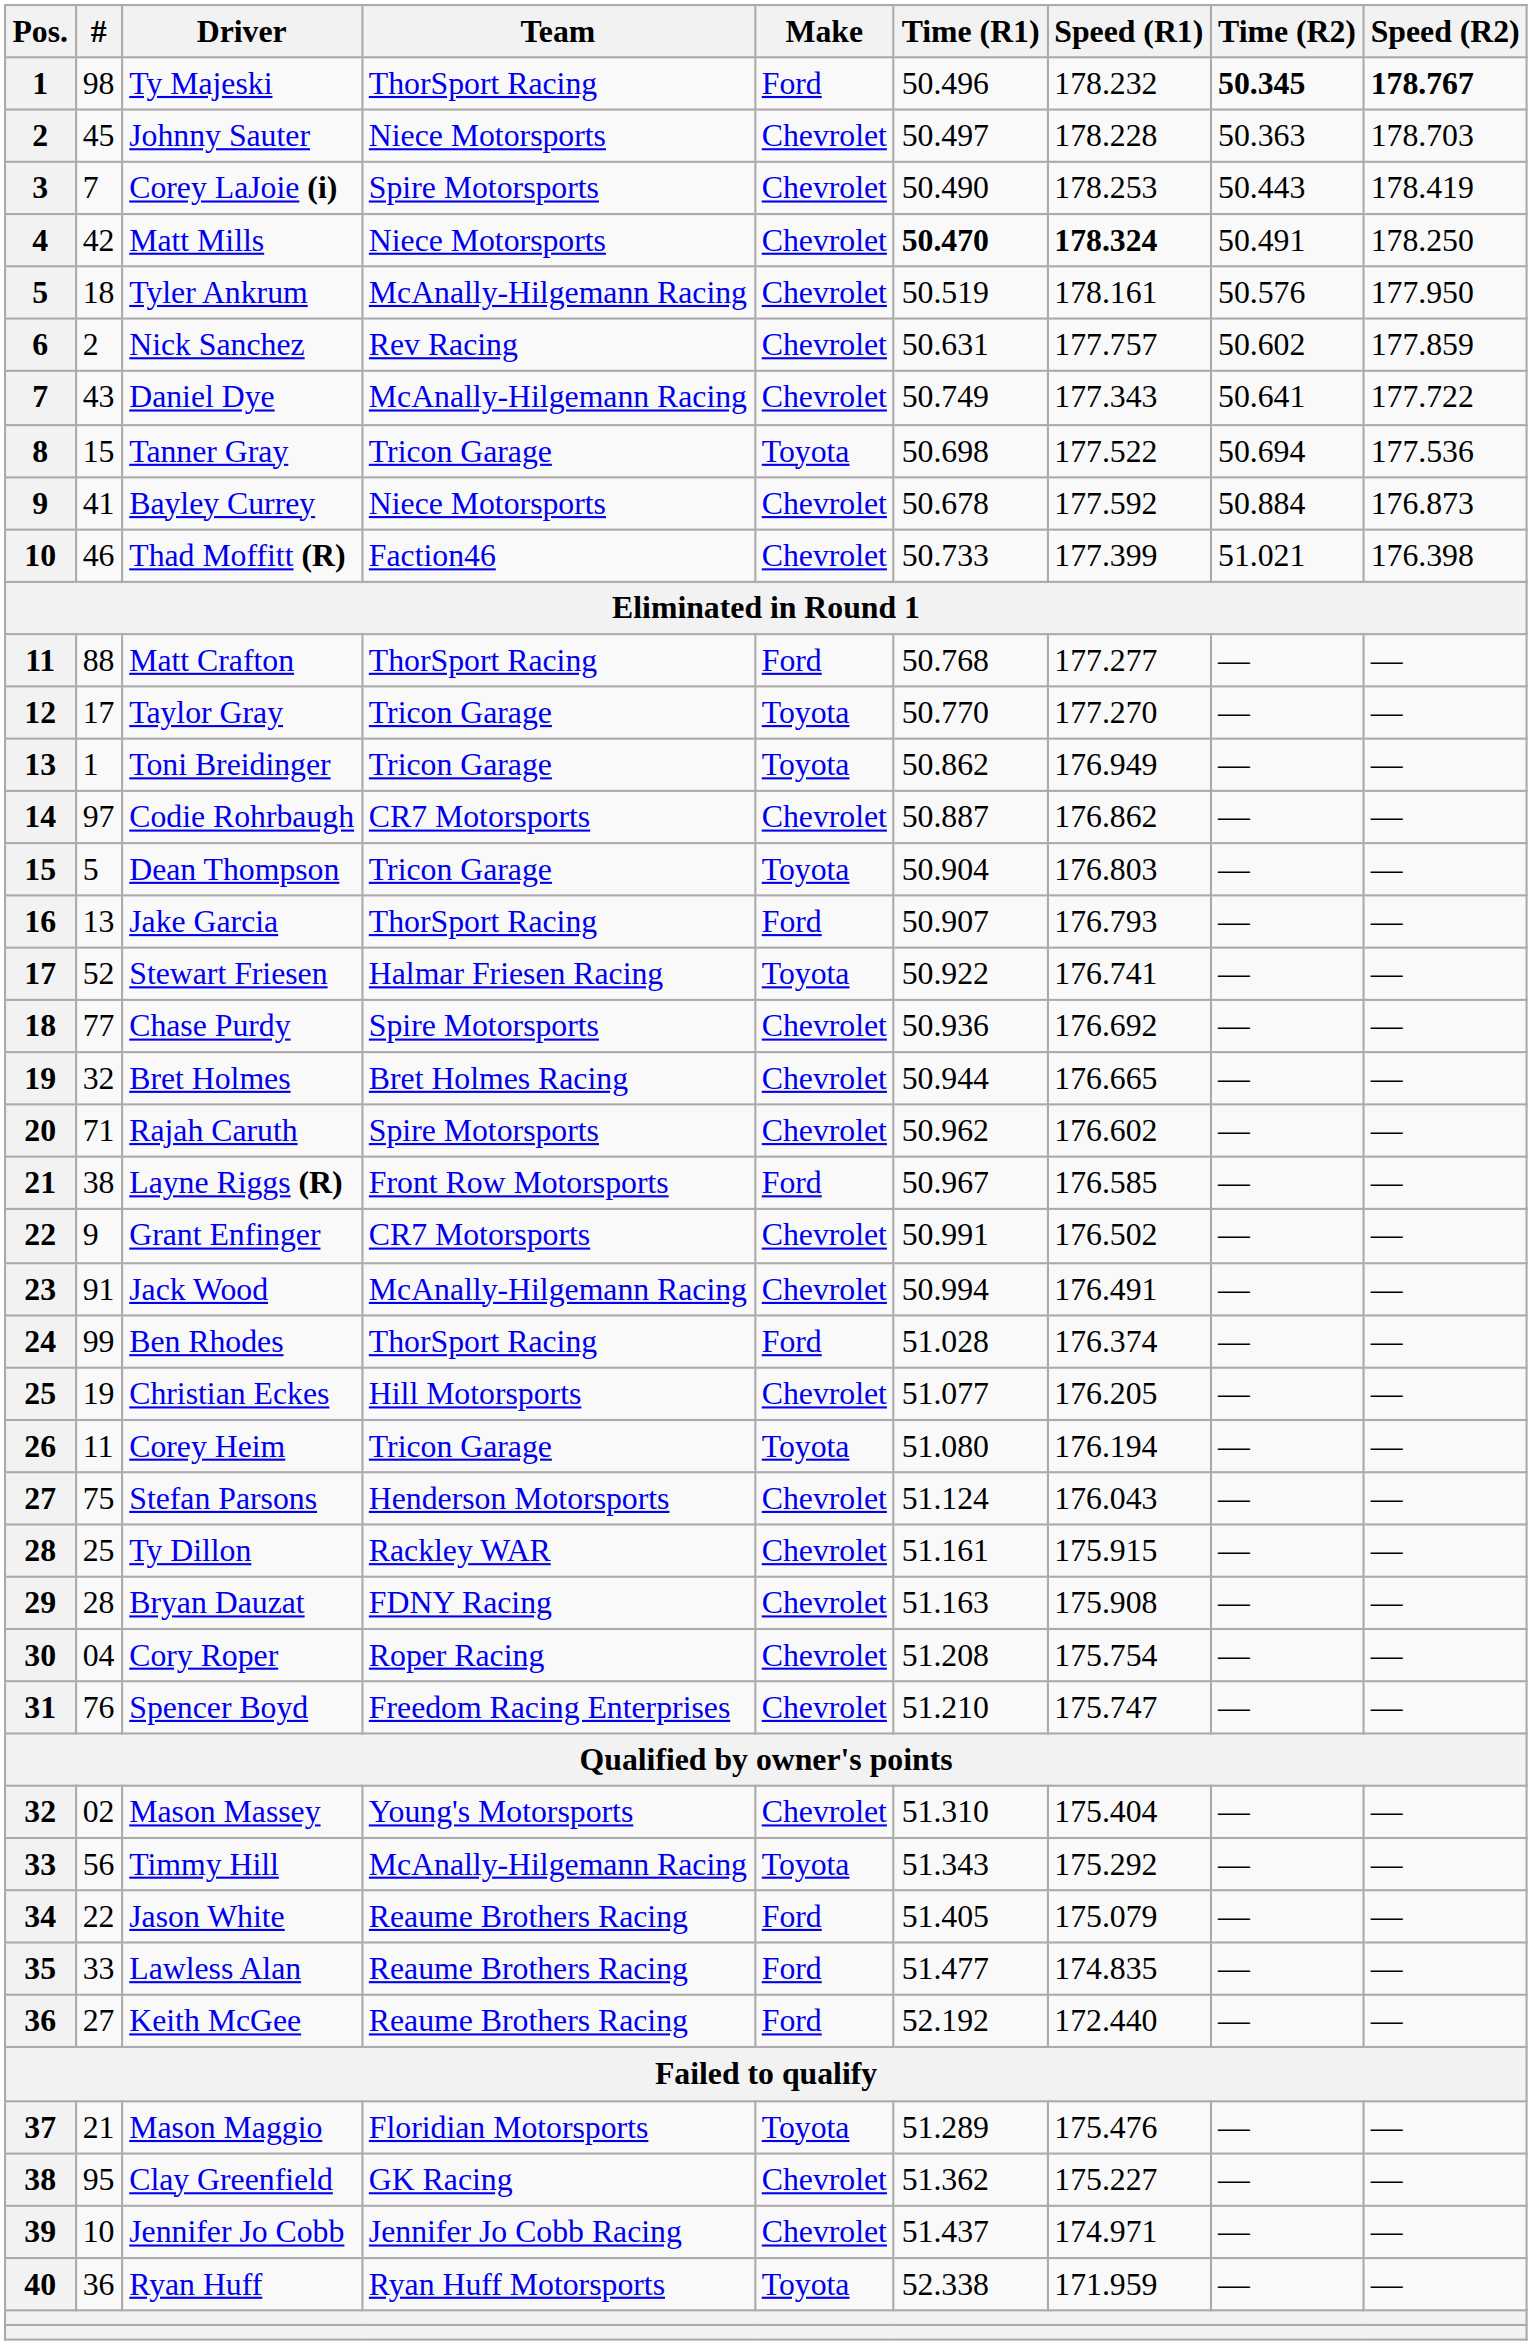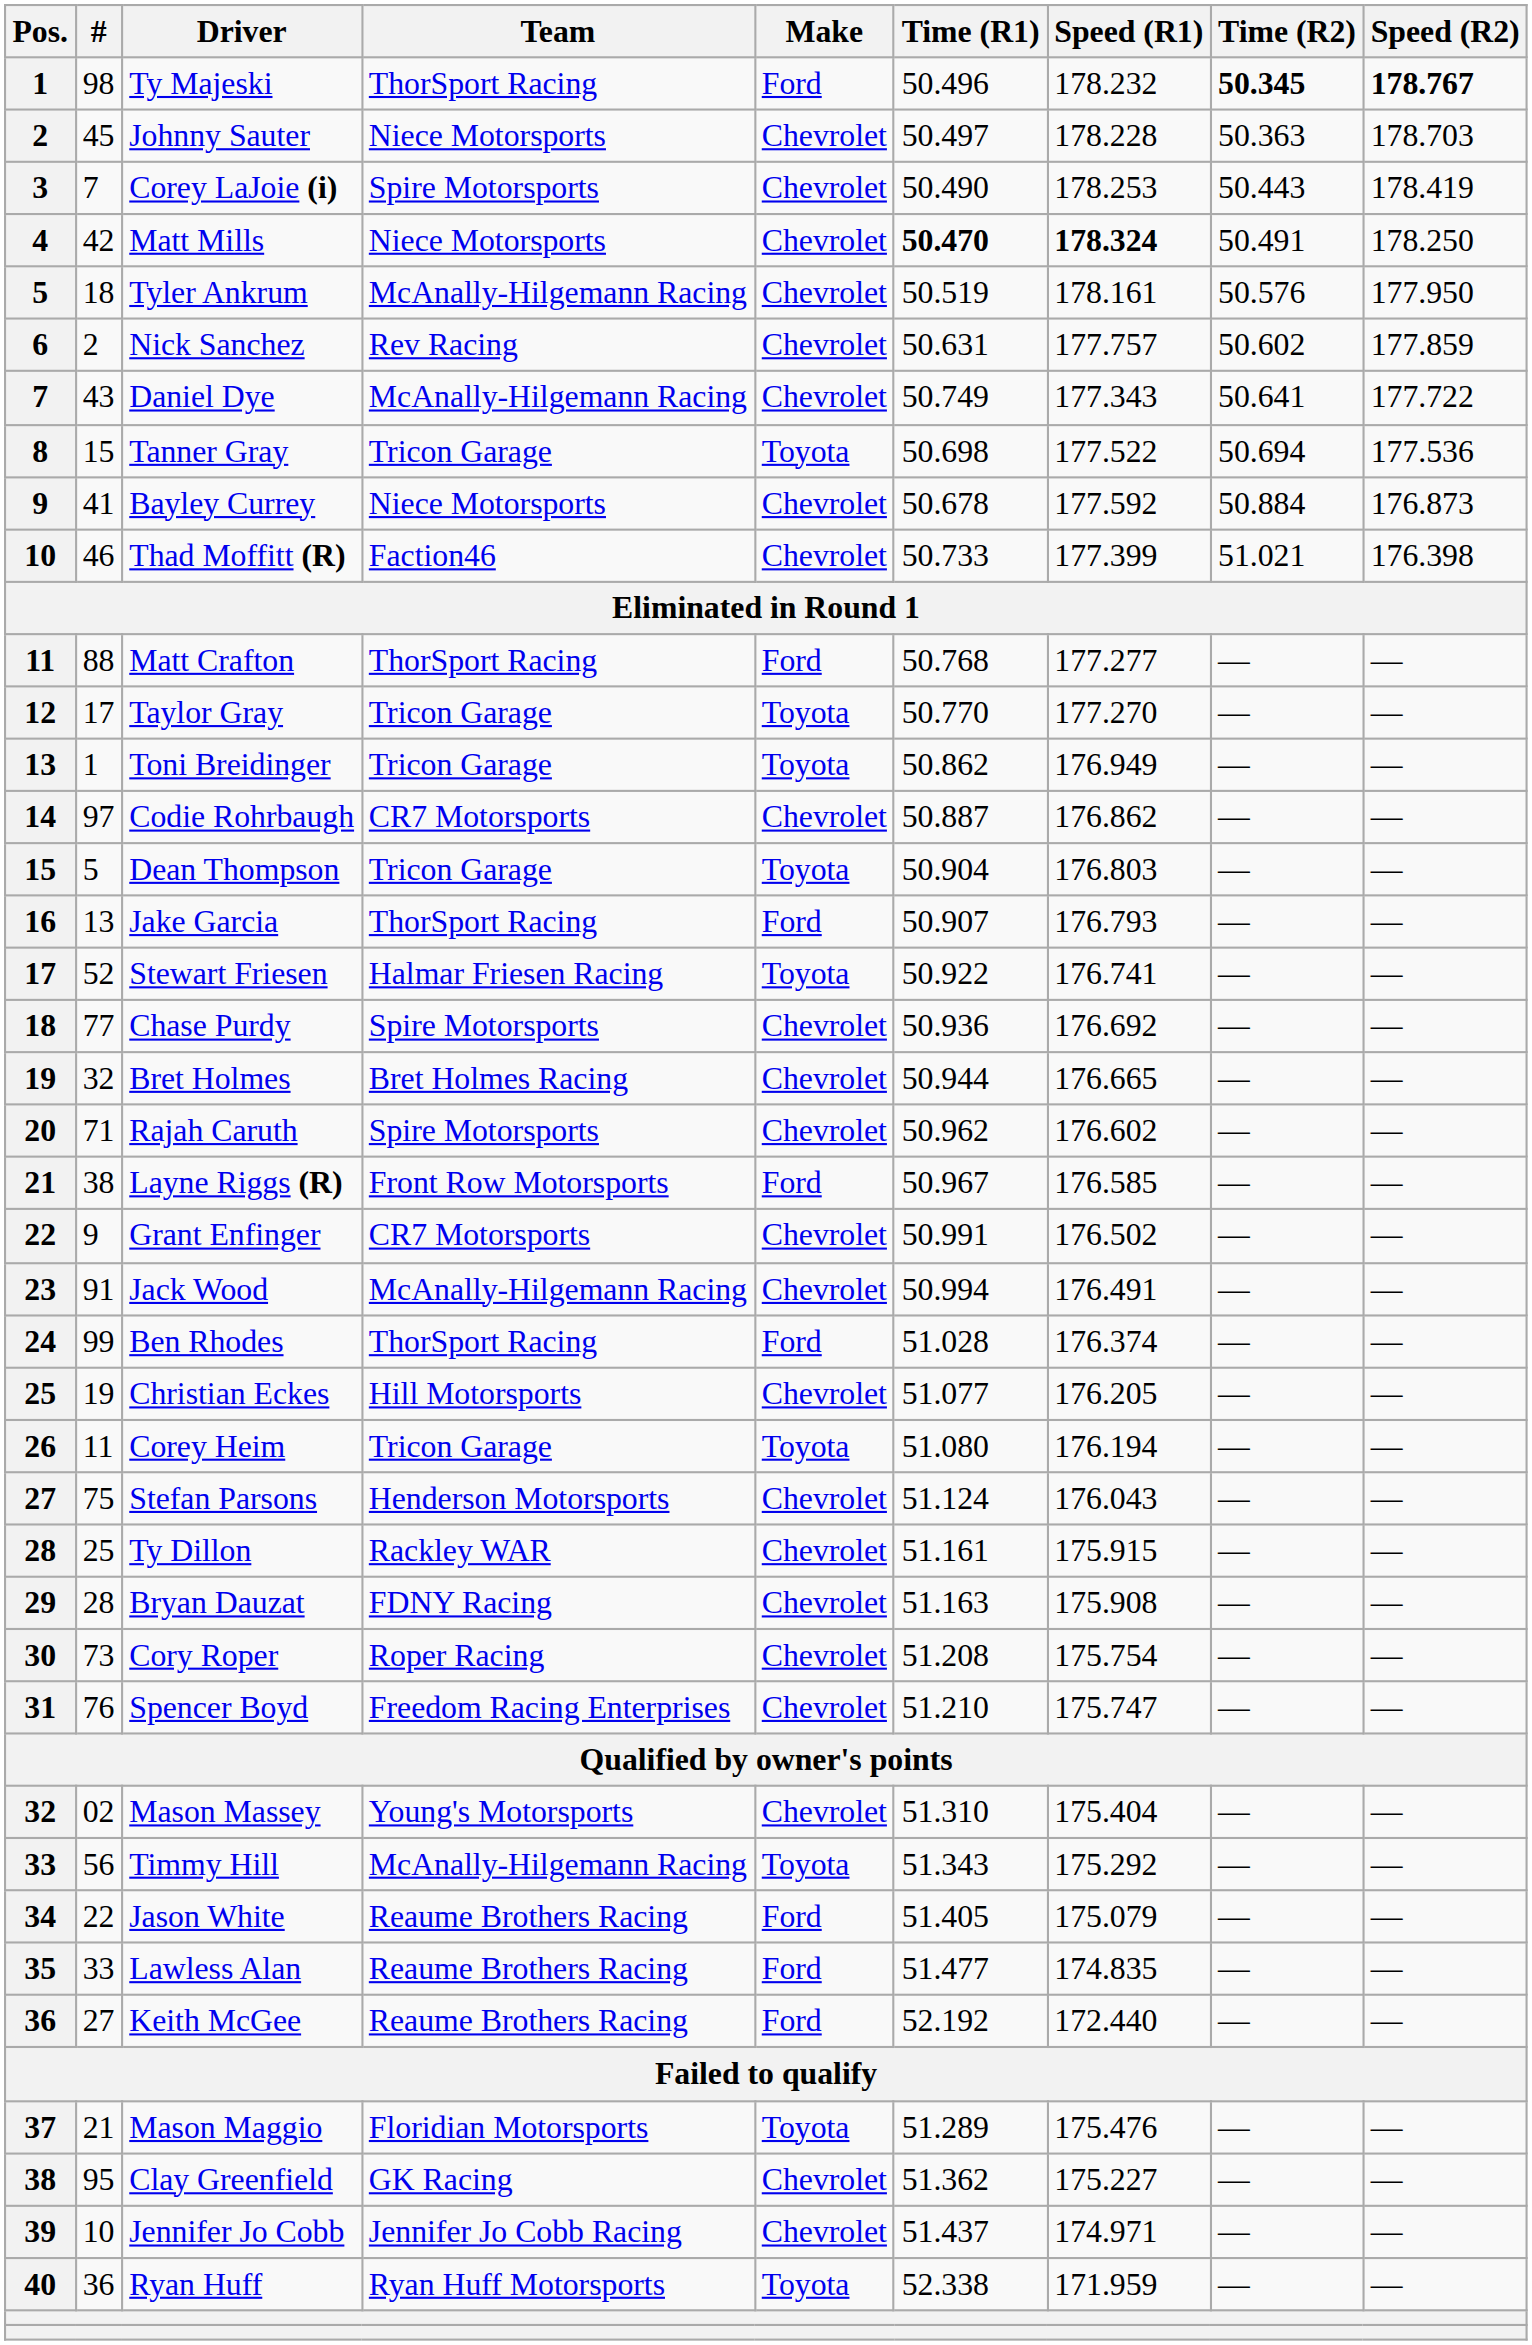Cory Roper | #: 04 -> 73
